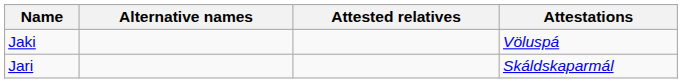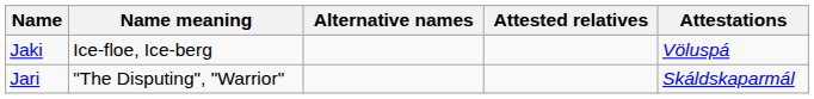+ column: Name meaning | Ice-floe, Ice-berg | "The Disputing", "Warrior"
